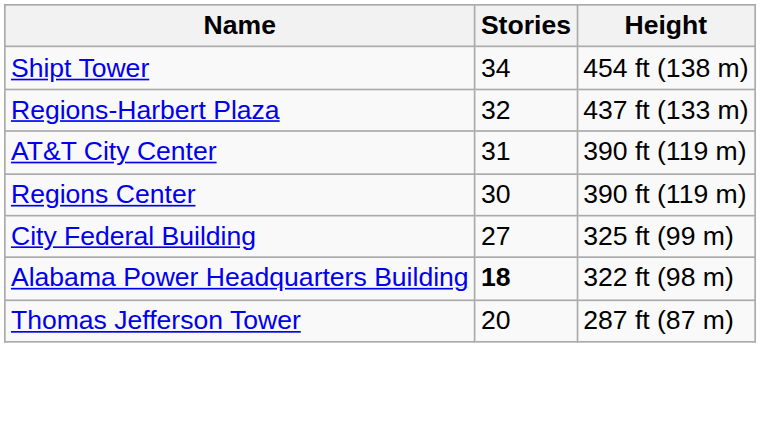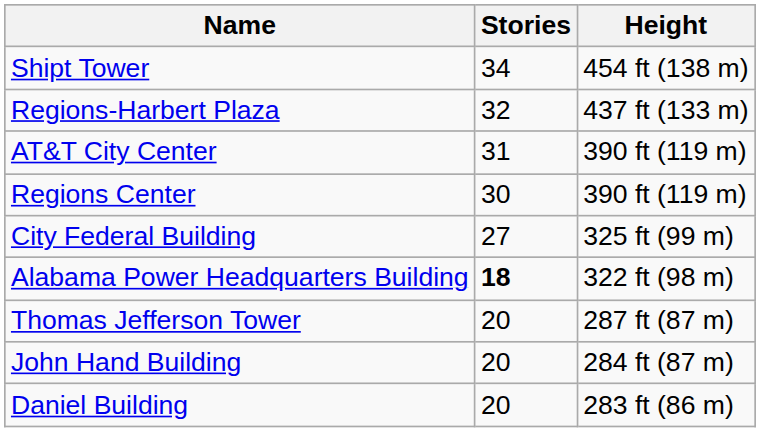+ row: John Hand Building | 20 | 284 ft (87 m)
+ row: Daniel Building | 20 | 283 ft (86 m)
